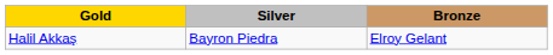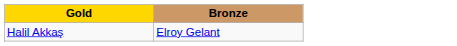- column: Silver | Bayron Piedra
